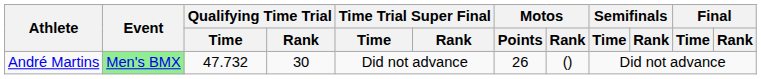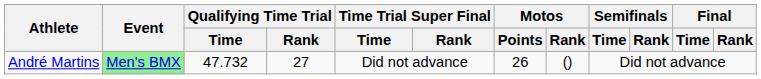André Martins | Qualifying Time Trial / Rank: 30 -> 27
